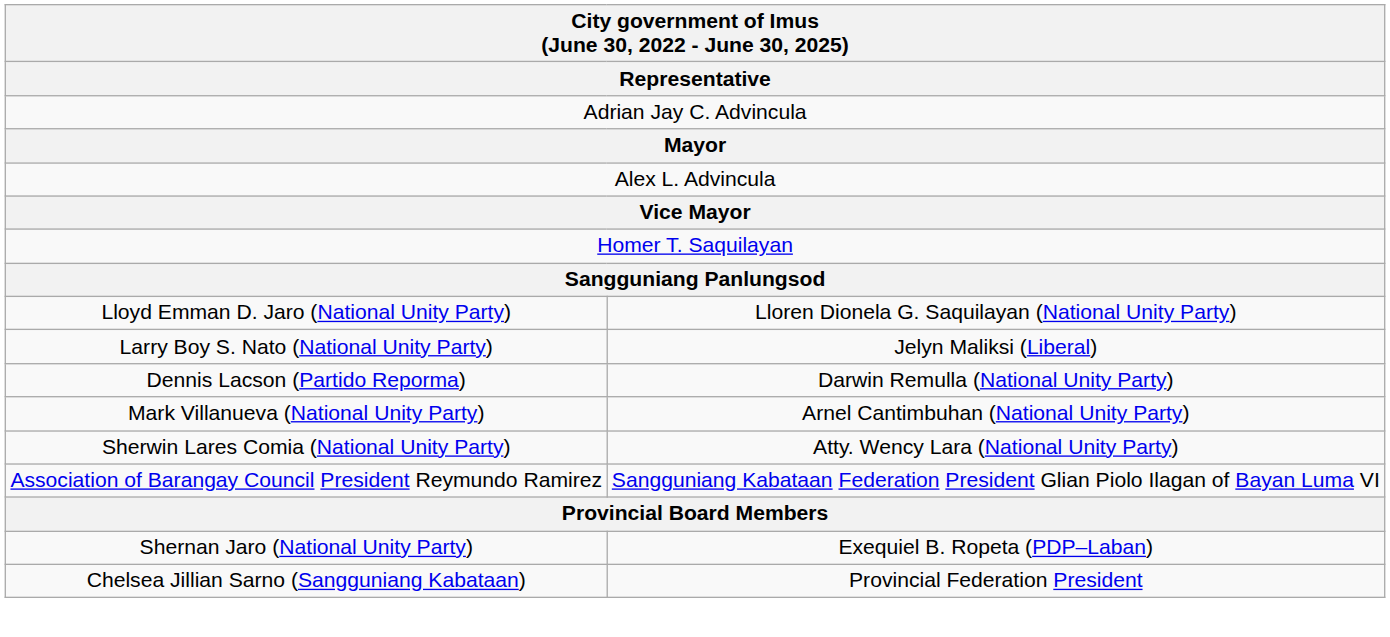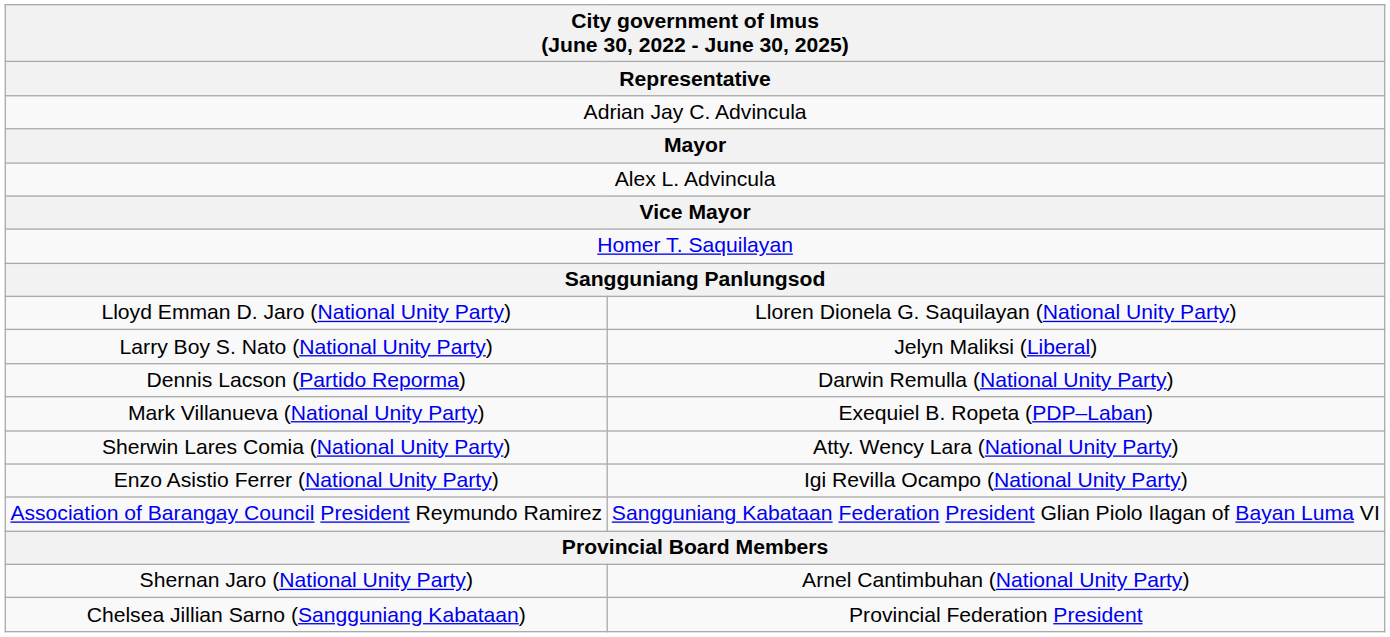Mark Villanueva (National Unity Party) | column 2: Arnel Cantimbuhan (National Unity Party) -> Exequiel B. Ropeta (PDP–Laban)
+ row: Enzo Asistio Ferrer (National Unity Party) | Igi Revilla Ocampo (National Unity Party)
Shernan Jaro (National Unity Party) | column 2: Exequiel B. Ropeta (PDP–Laban) -> Arnel Cantimbuhan (National Unity Party)
